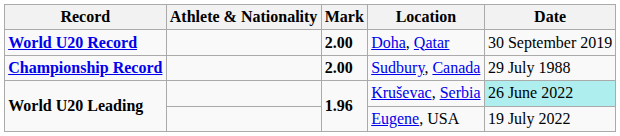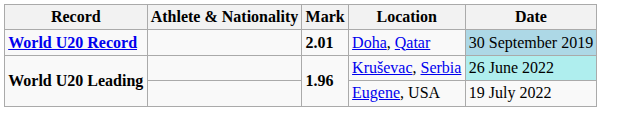Doha, Qatar | Mark: 2.00 -> 2.01
Doha, Qatar | Date: no background -> lightblue background
- row: Championship Record | 2.00 | Sudbury, Canada | 29 July 1988
